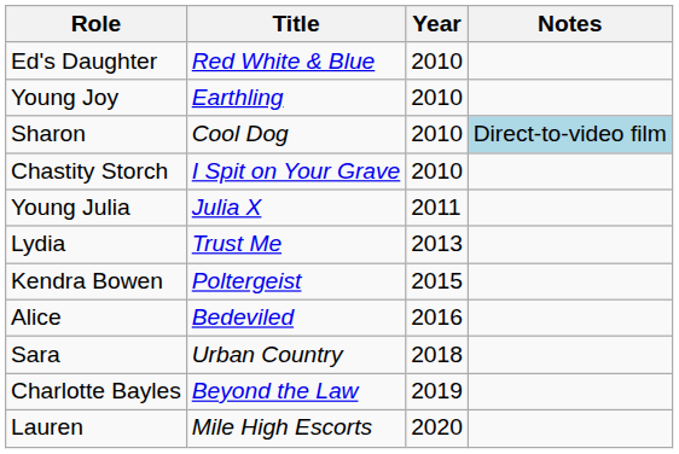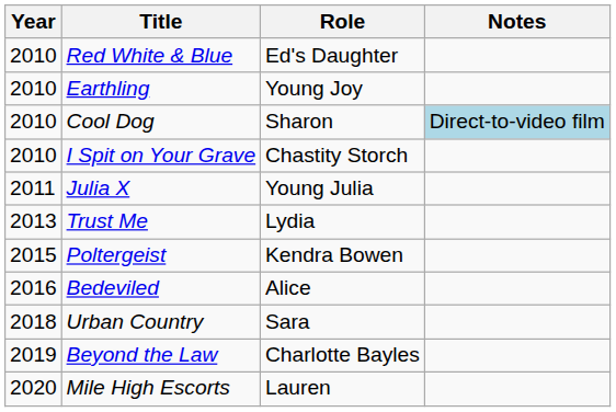columns swapped: Year <-> Role
